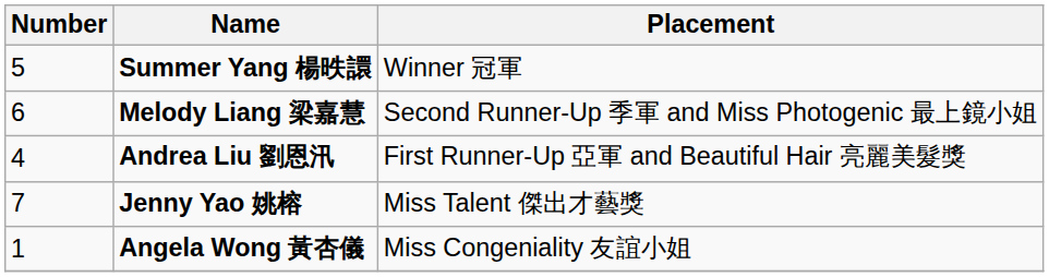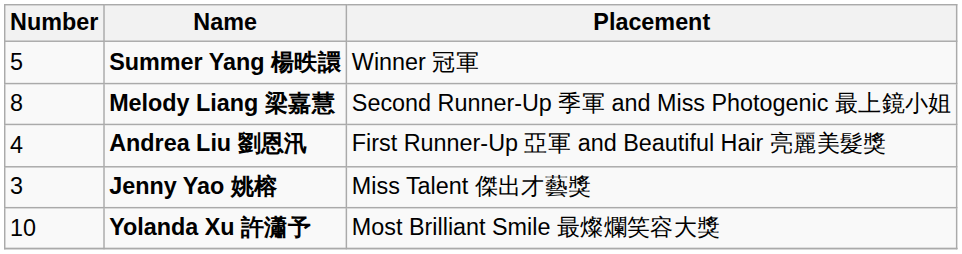Melody Liang 梁嘉慧 | Number: 6 -> 8
Jenny Yao 姚榕 | Number: 7 -> 3
- row: 1 | Angela Wong 黃杏儀 | Miss Congeniality 友誼小姐
+ row: 10 | Yolanda Xu 許瀟予 | Most Brilliant Smile 最燦爛笑容大獎
